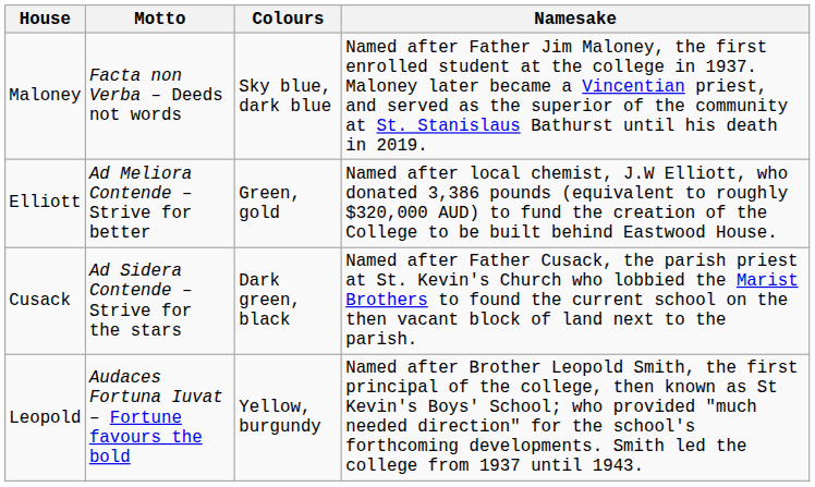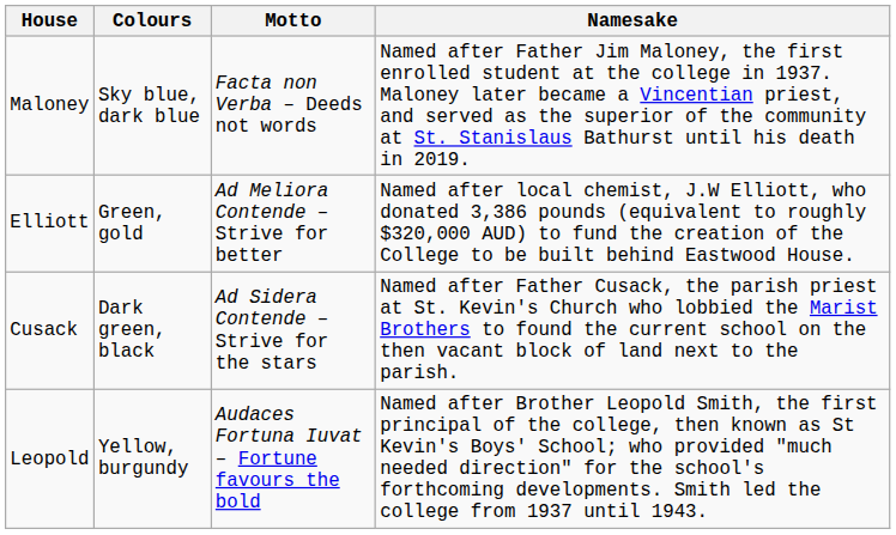columns swapped: Colours <-> Motto
